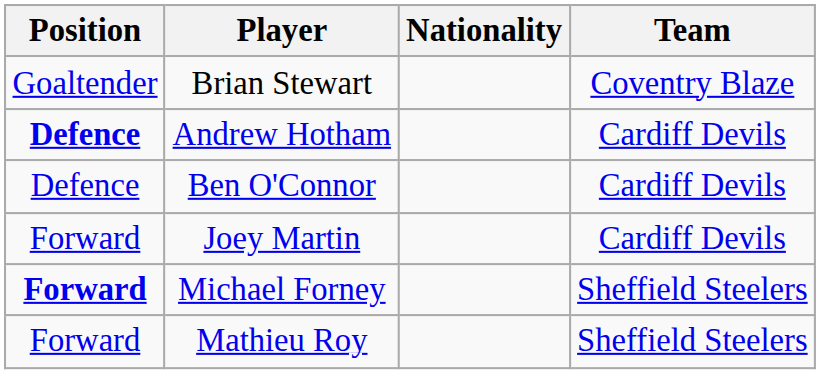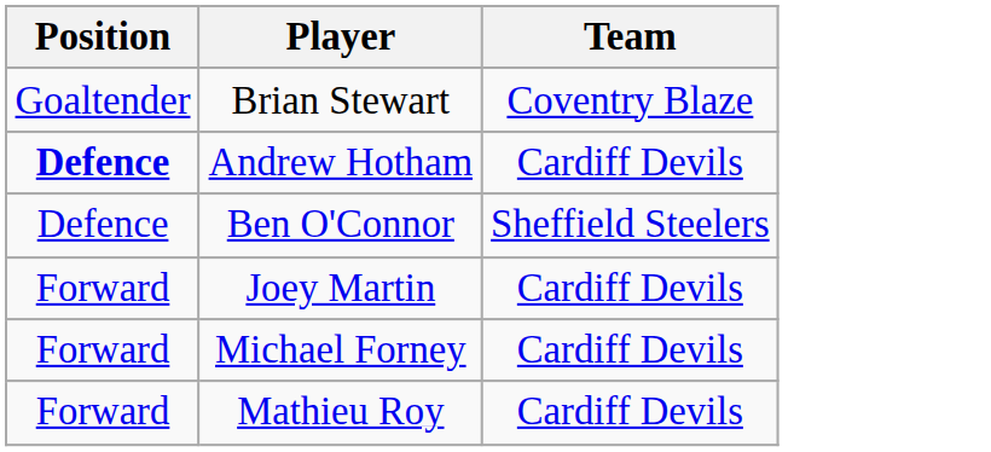- column: Nationality
Ben O'Connor | Team: Cardiff Devils -> Sheffield Steelers
Michael Forney | Position: bold -> normal
Michael Forney | Team: Sheffield Steelers -> Cardiff Devils
Mathieu Roy | Team: Sheffield Steelers -> Cardiff Devils
